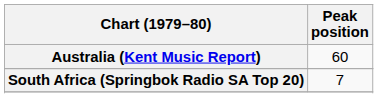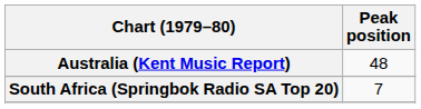Australia (Kent Music Report) | Peak position: 60 -> 48
